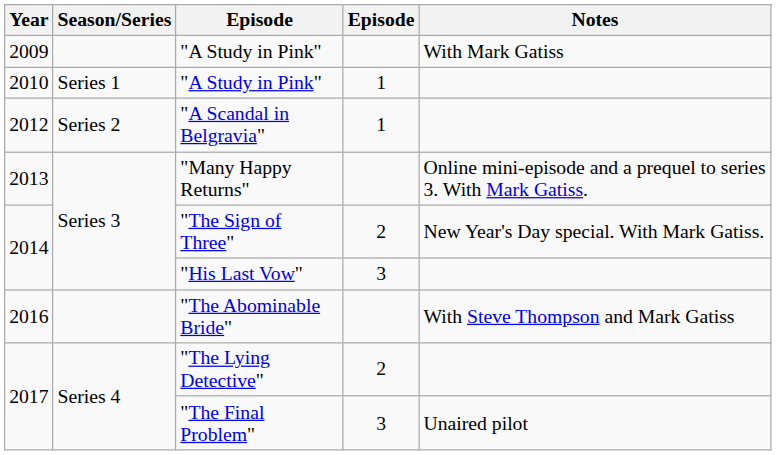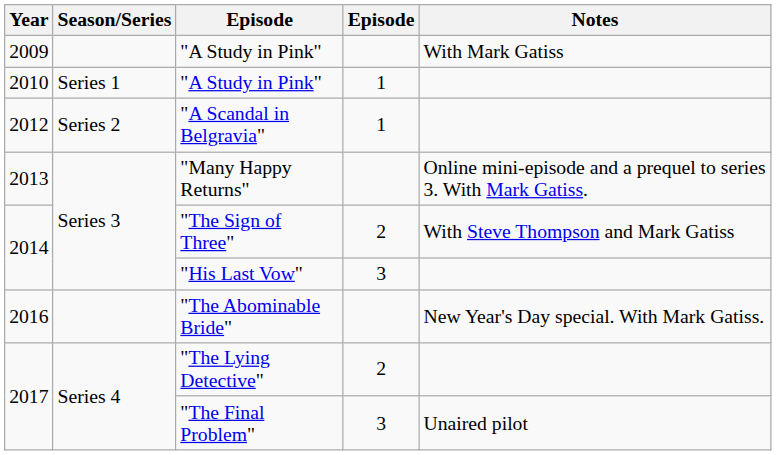"The Sign of Three" | Notes: New Year's Day special. With Mark Gatiss. -> With Steve Thompson and Mark Gatiss
"The Abominable Bride" | Notes: With Steve Thompson and Mark Gatiss -> New Year's Day special. With Mark Gatiss.
